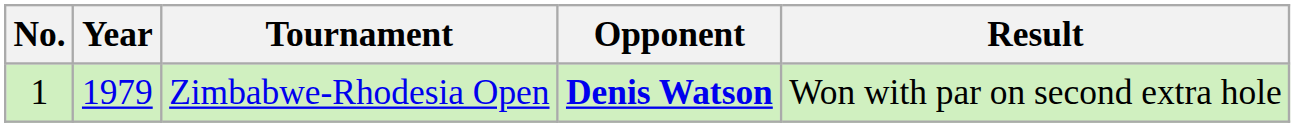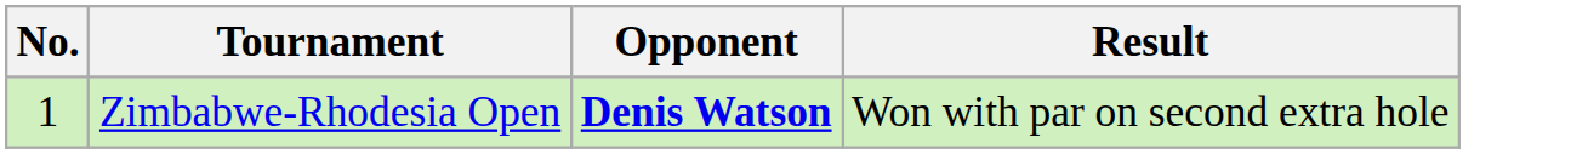- column: Year | 1979
